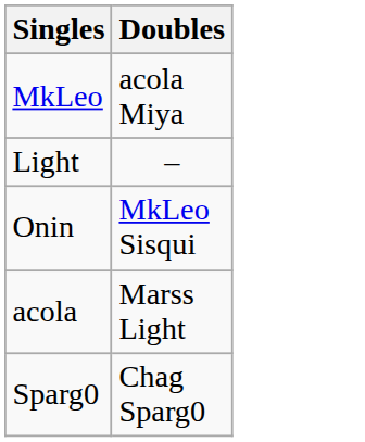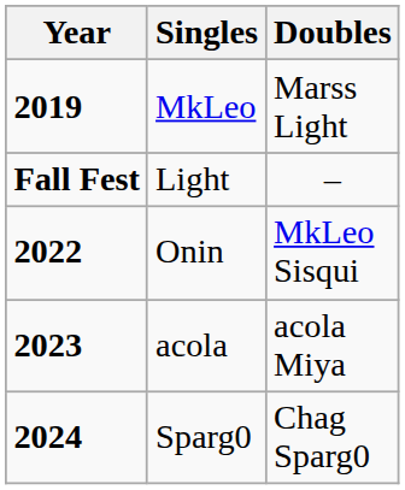+ column: Year | 2019 | Fall Fest | 2022 | 2023 | 2024
MkLeo | Doubles: acola Miya -> Marss Light
acola | Doubles: Marss Light -> acola Miya
